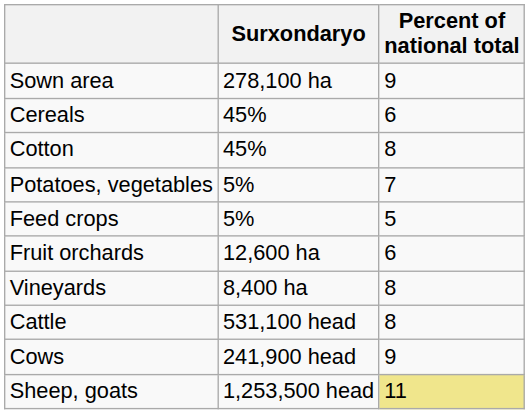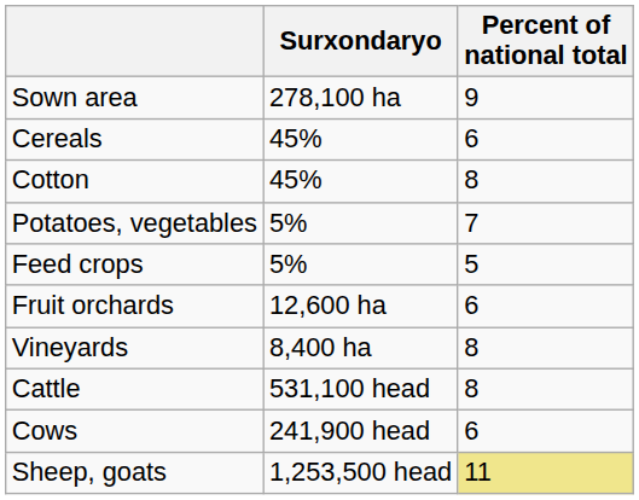Cows | Percent of national total: 9 -> 6
